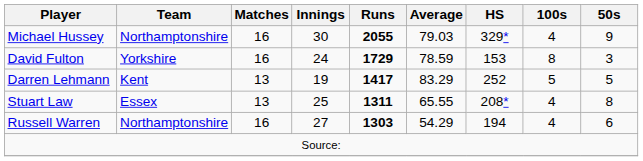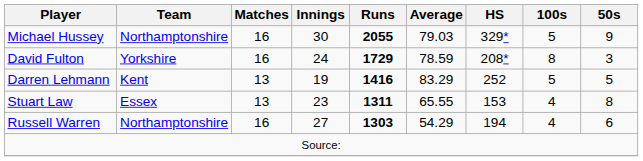Michael Hussey | 100s: 4 -> 5
David Fulton | HS: 153 -> 208*
Darren Lehmann | Runs: 1417 -> 1416
Stuart Law | Innings: 25 -> 23
Stuart Law | HS: 208* -> 153
